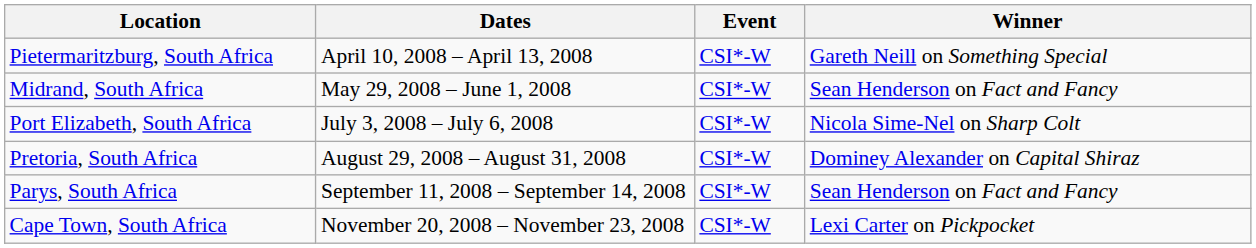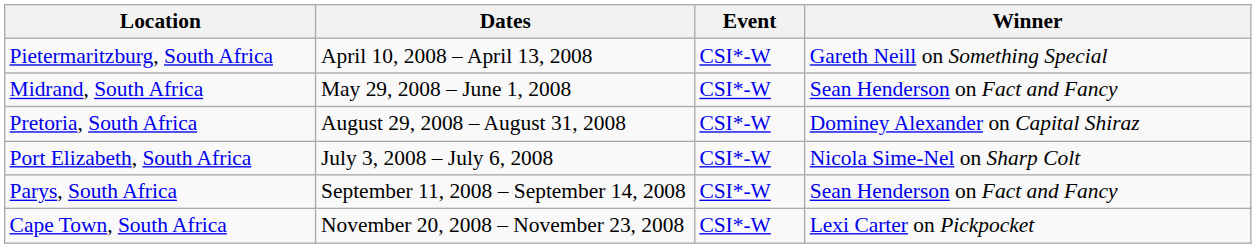rows swapped: Port Elizabeth, South Africa <-> Pretoria, South Africa
